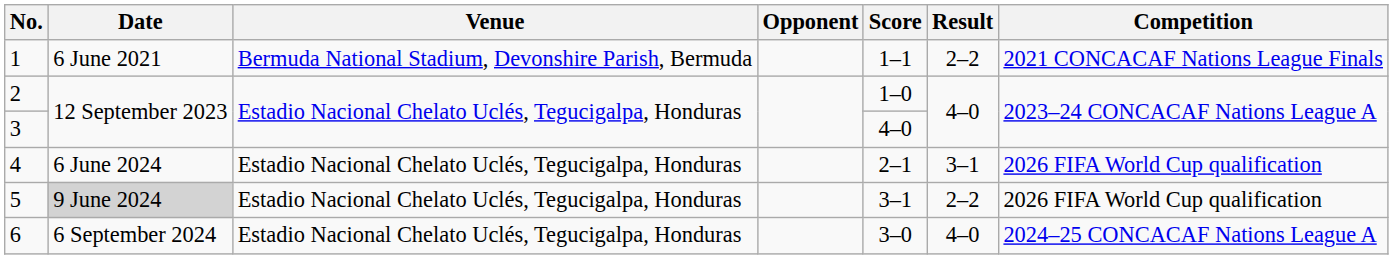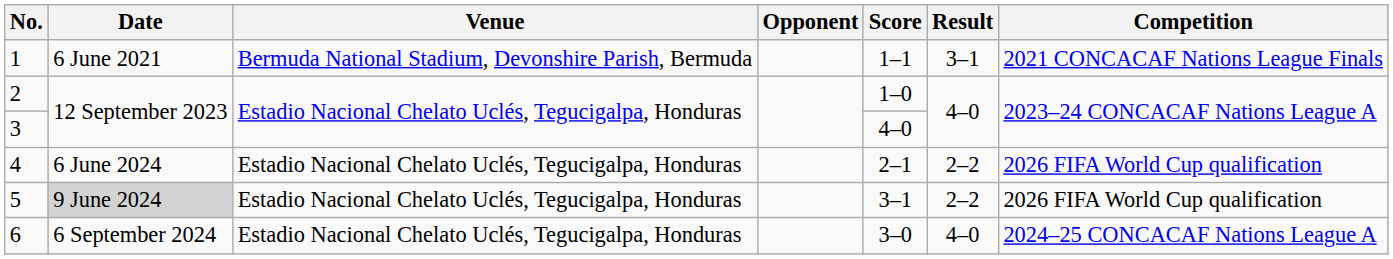1 | Result: 2–2 -> 3–1
4 | Result: 3–1 -> 2–2
